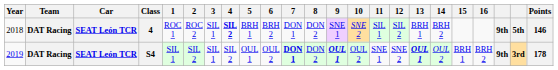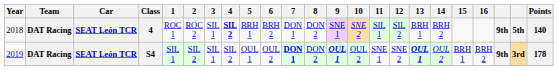2018 | Points: 146 -> 140
